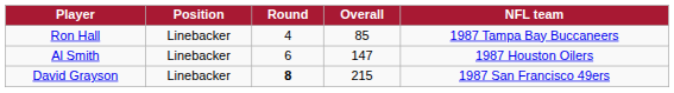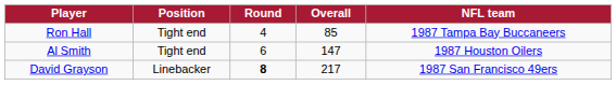Ron Hall | Position: Linebacker -> Tight end
Al Smith | Position: Linebacker -> Tight end
David Grayson | Overall: 215 -> 217
